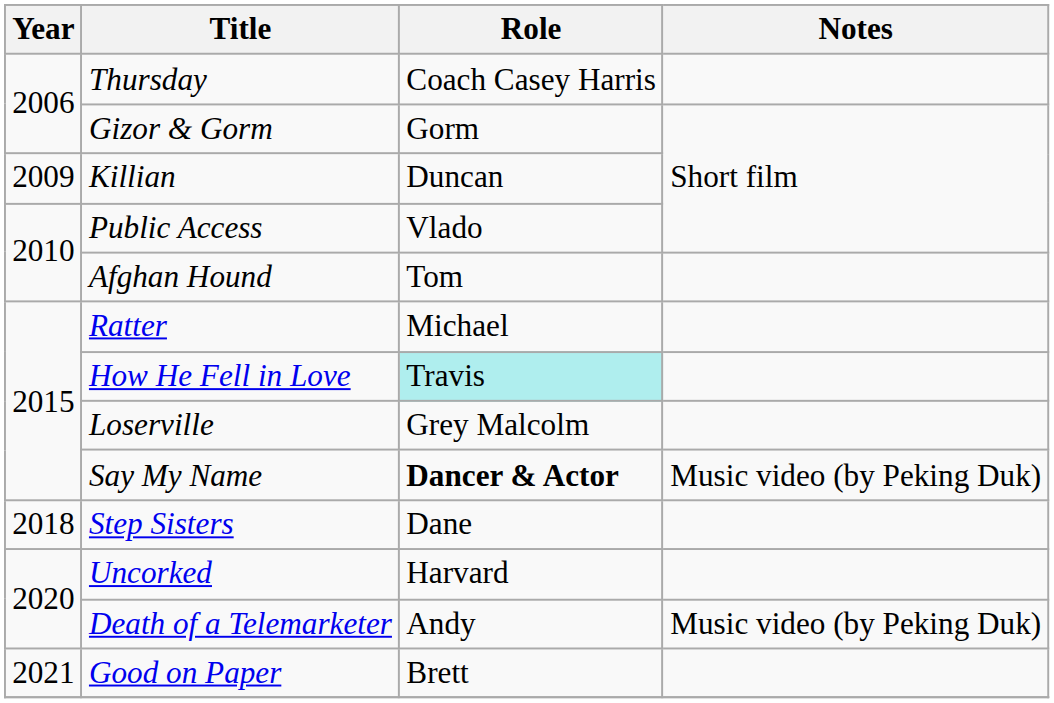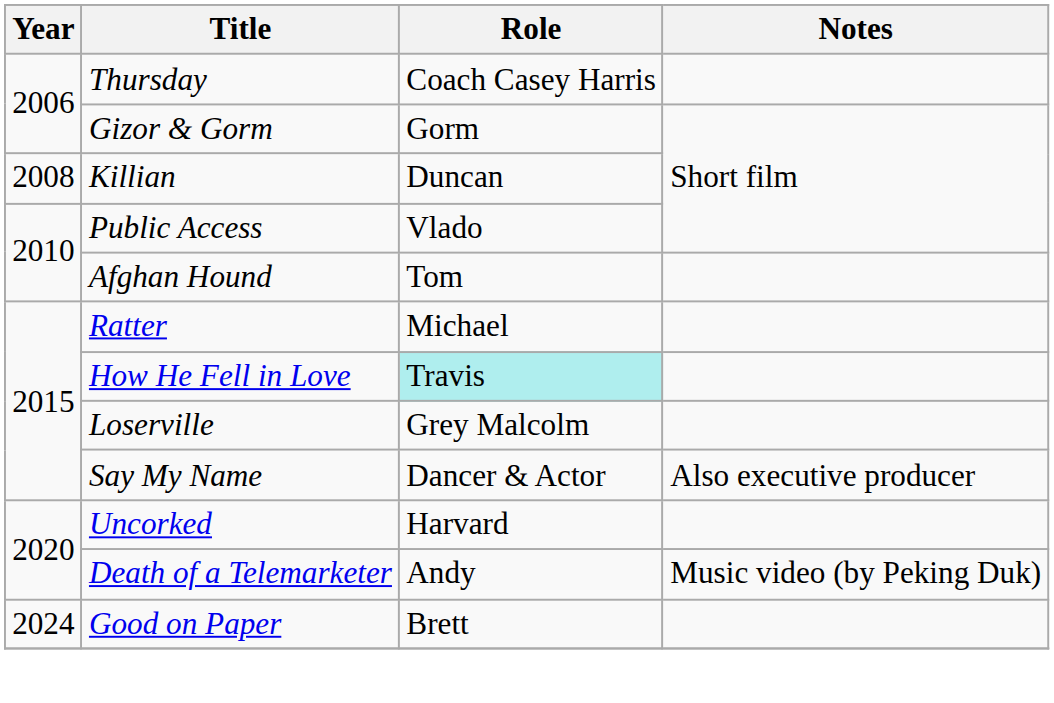Killian | Year: 2009 -> 2008
Say My Name | Role: bold -> normal
Say My Name | Notes: Music video (by Peking Duk) -> Also executive producer
- row: 2018 | Step Sisters | Dane
Good on Paper | Year: 2021 -> 2024
